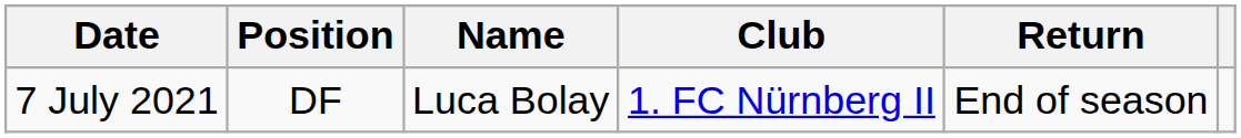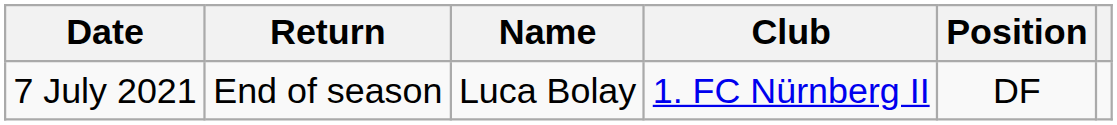columns swapped: Position <-> Return
